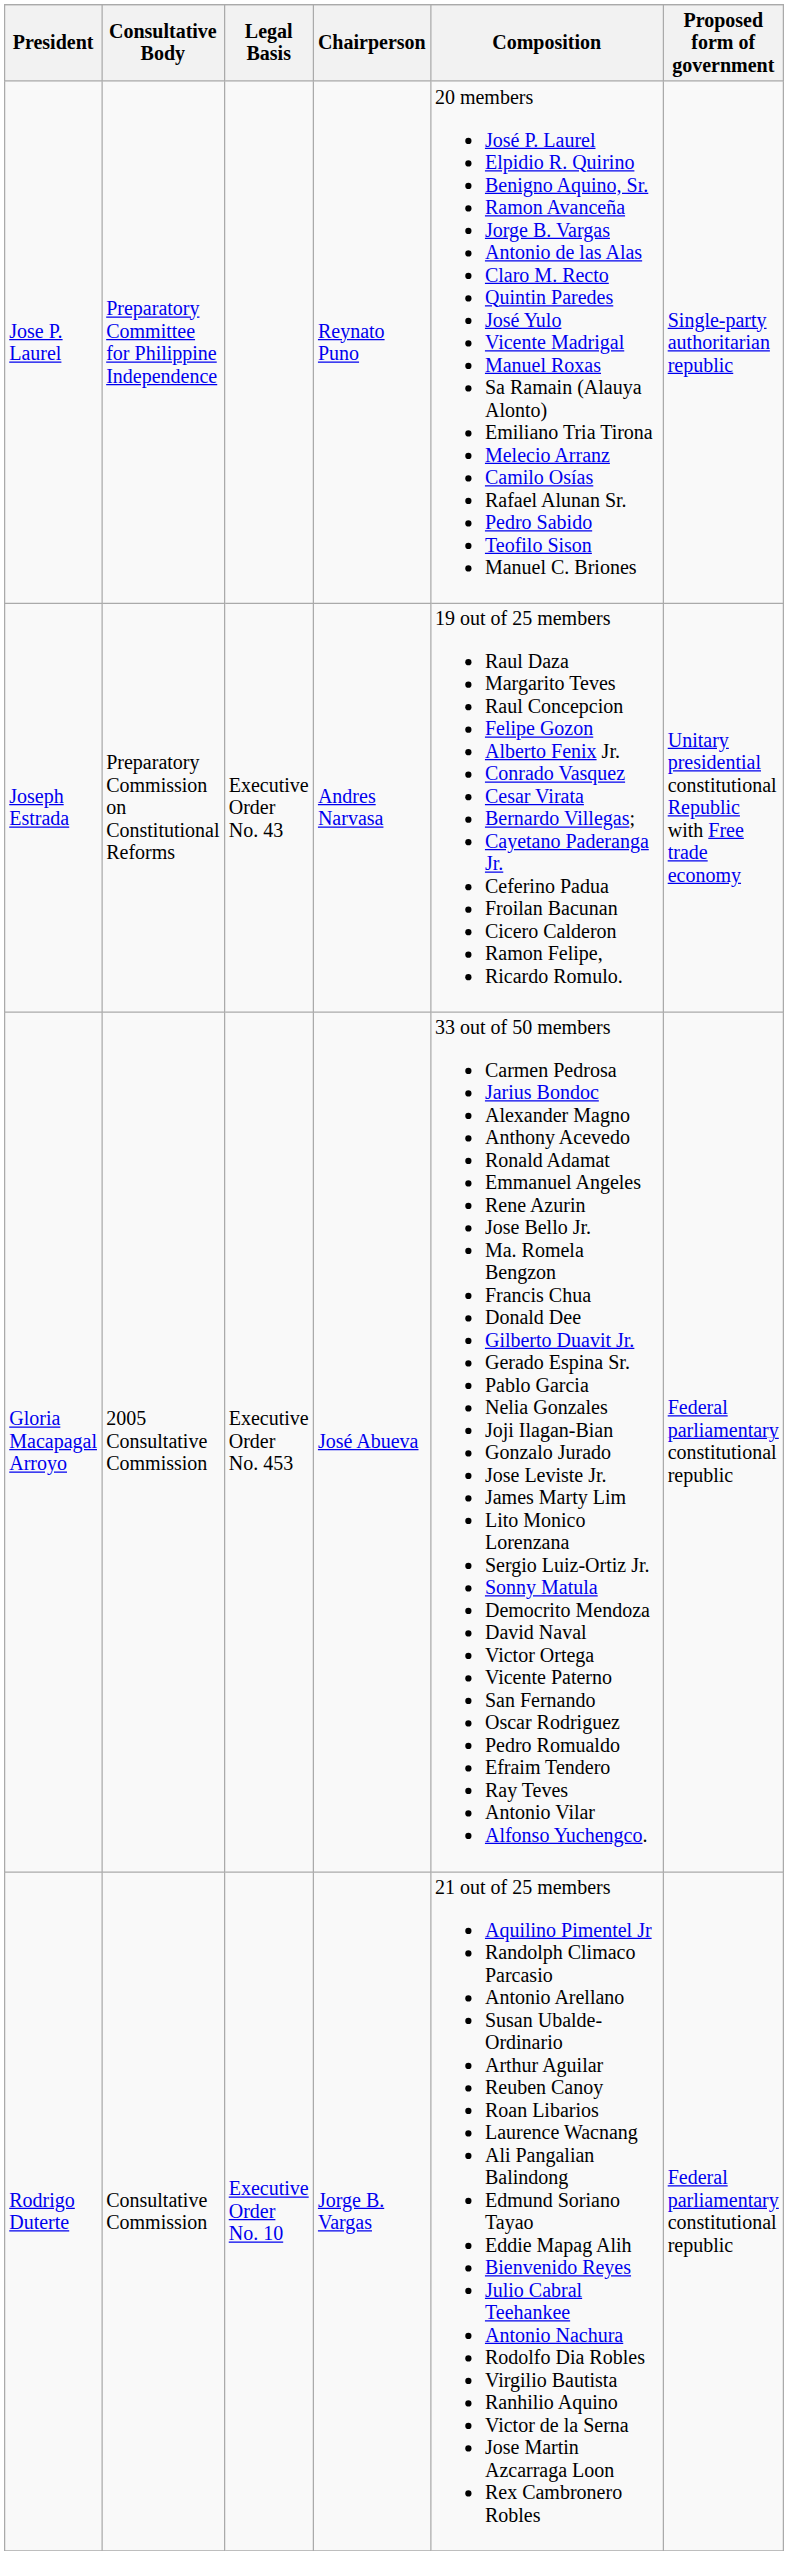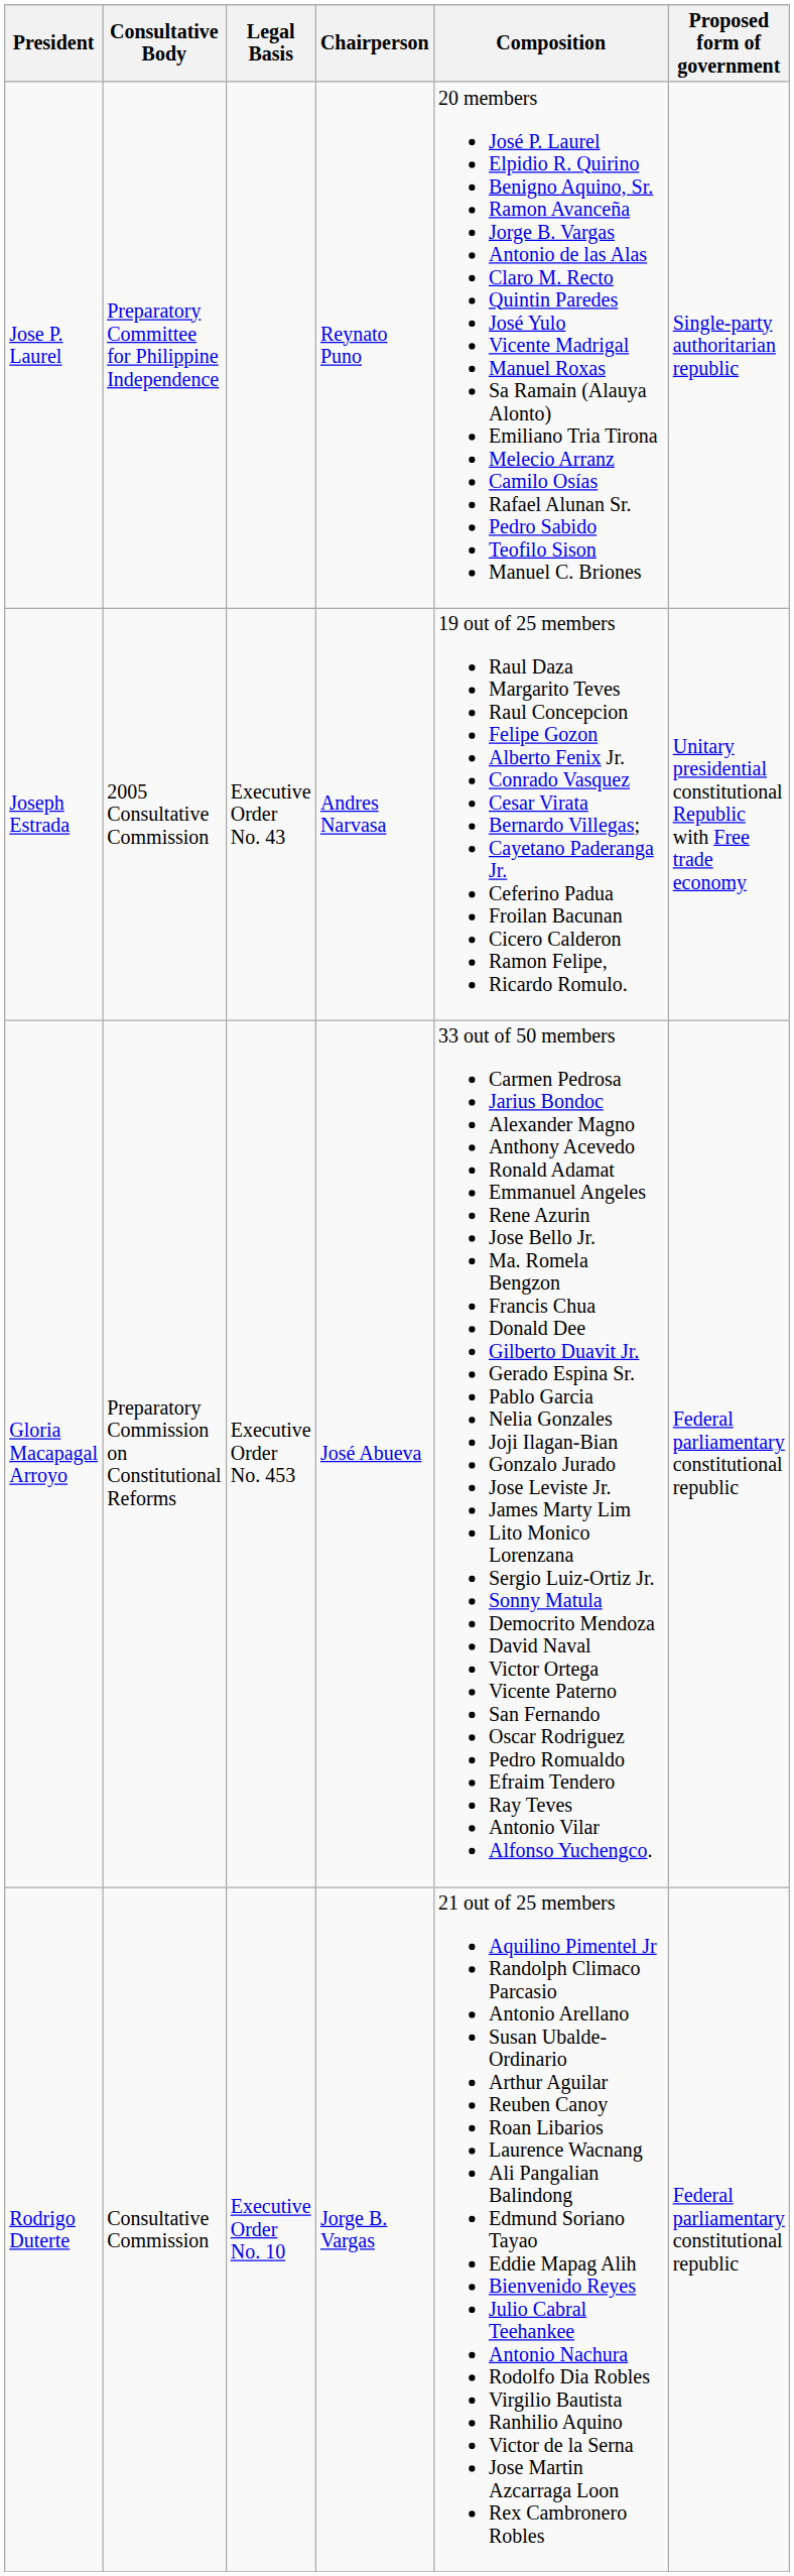Joseph Estrada | Consultative Body: Preparatory Commission on Constitutional Reforms -> 2005 Consultative Commission
Gloria Macapagal Arroyo | Consultative Body: 2005 Consultative Commission -> Preparatory Commission on Constitutional Reforms
